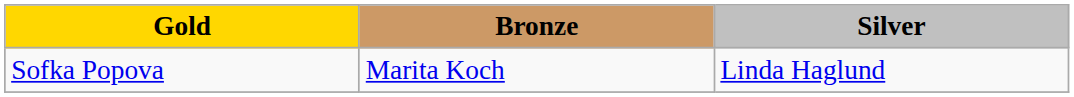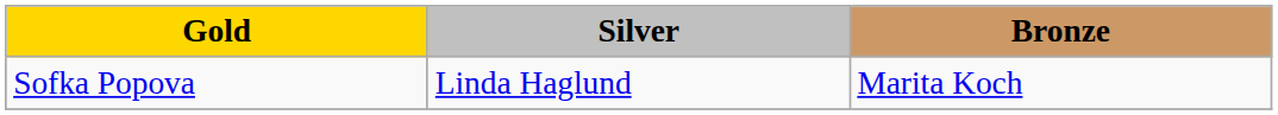columns swapped: Silver <-> Bronze
